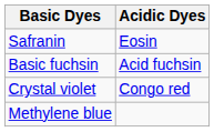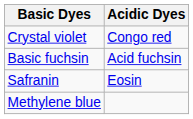rows swapped: Safranin <-> Crystal violet
